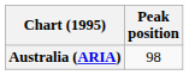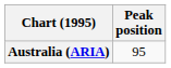Australia (ARIA) | Peak position: 98 -> 95
